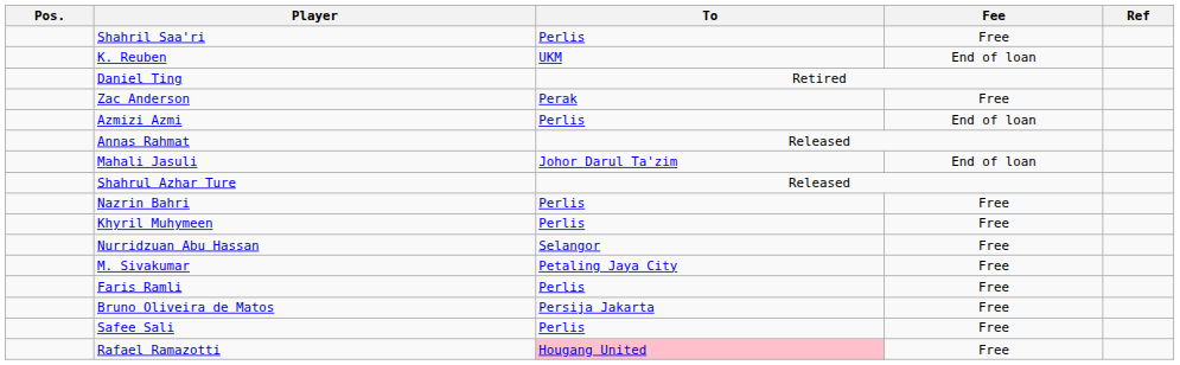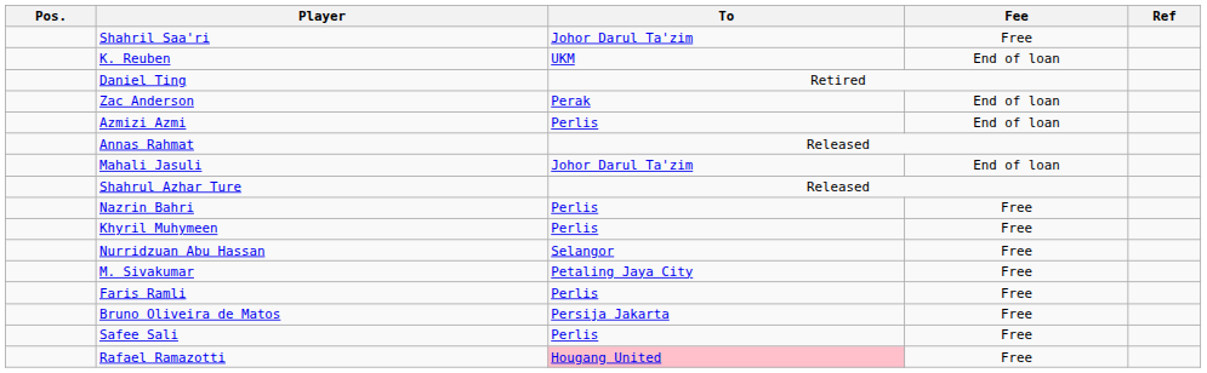Shahril Saa'ri | To: Perlis -> Johor Darul Ta'zim
Zac Anderson | Fee: Free -> End of loan
